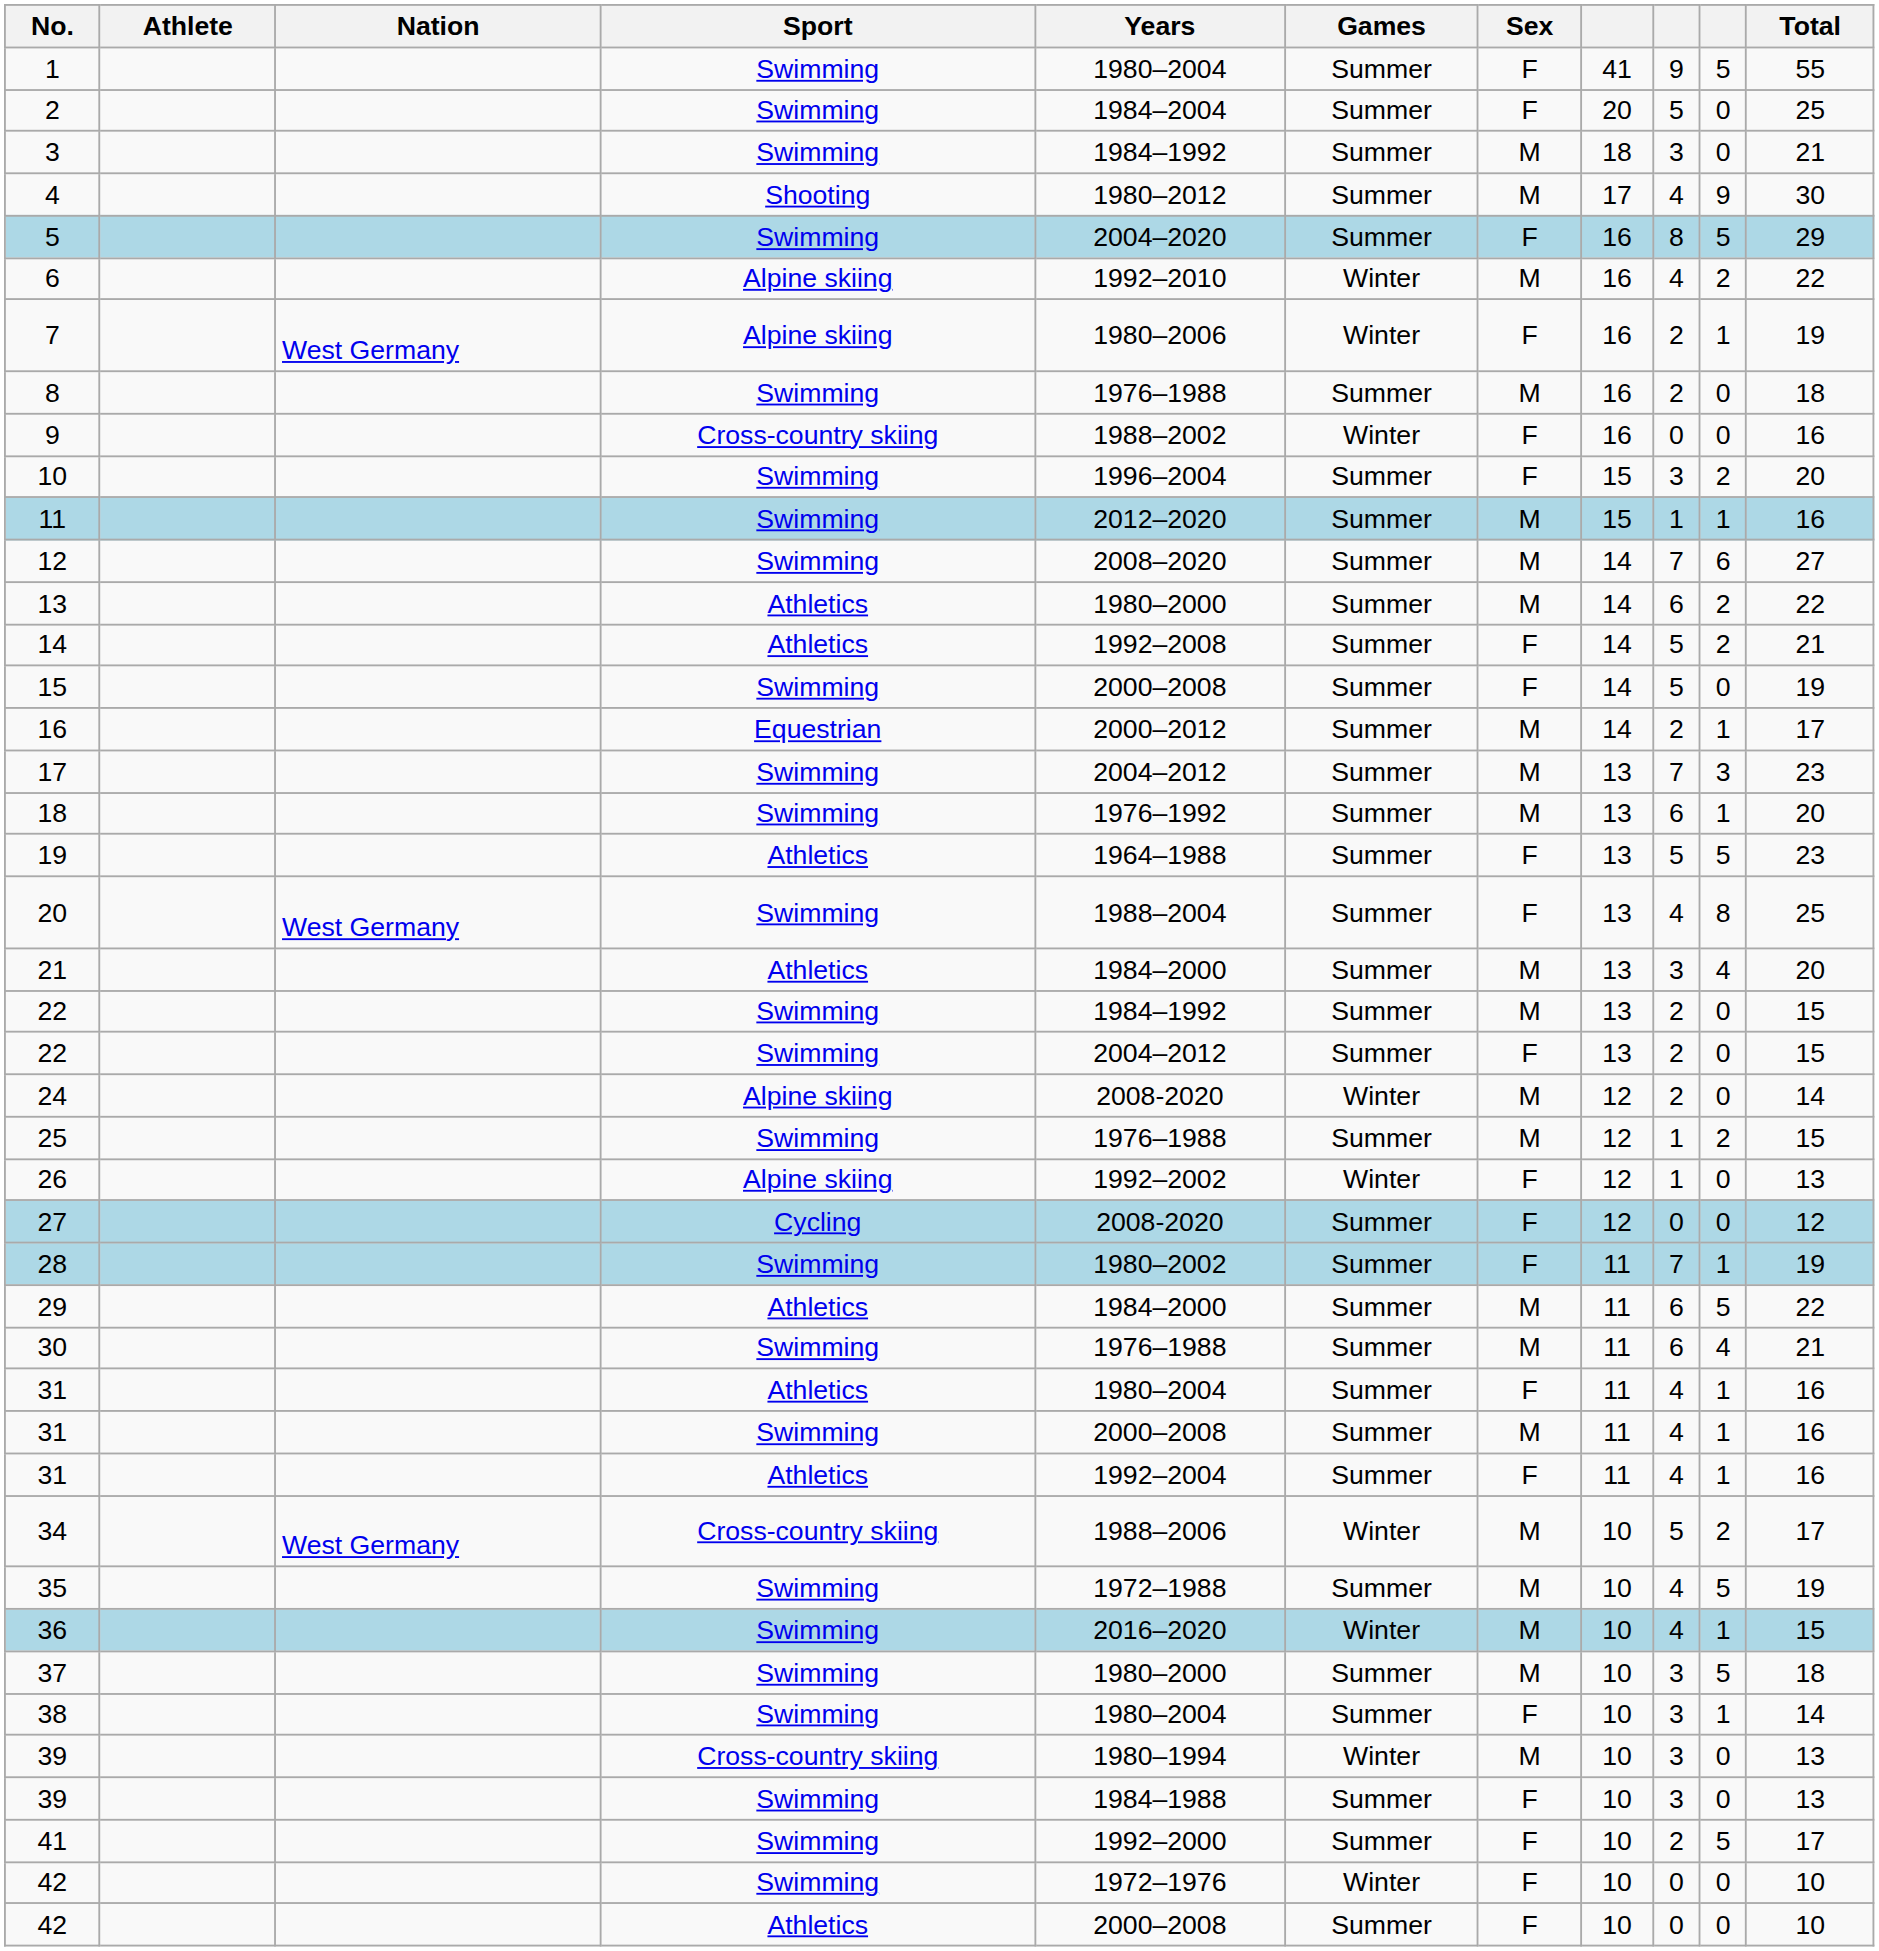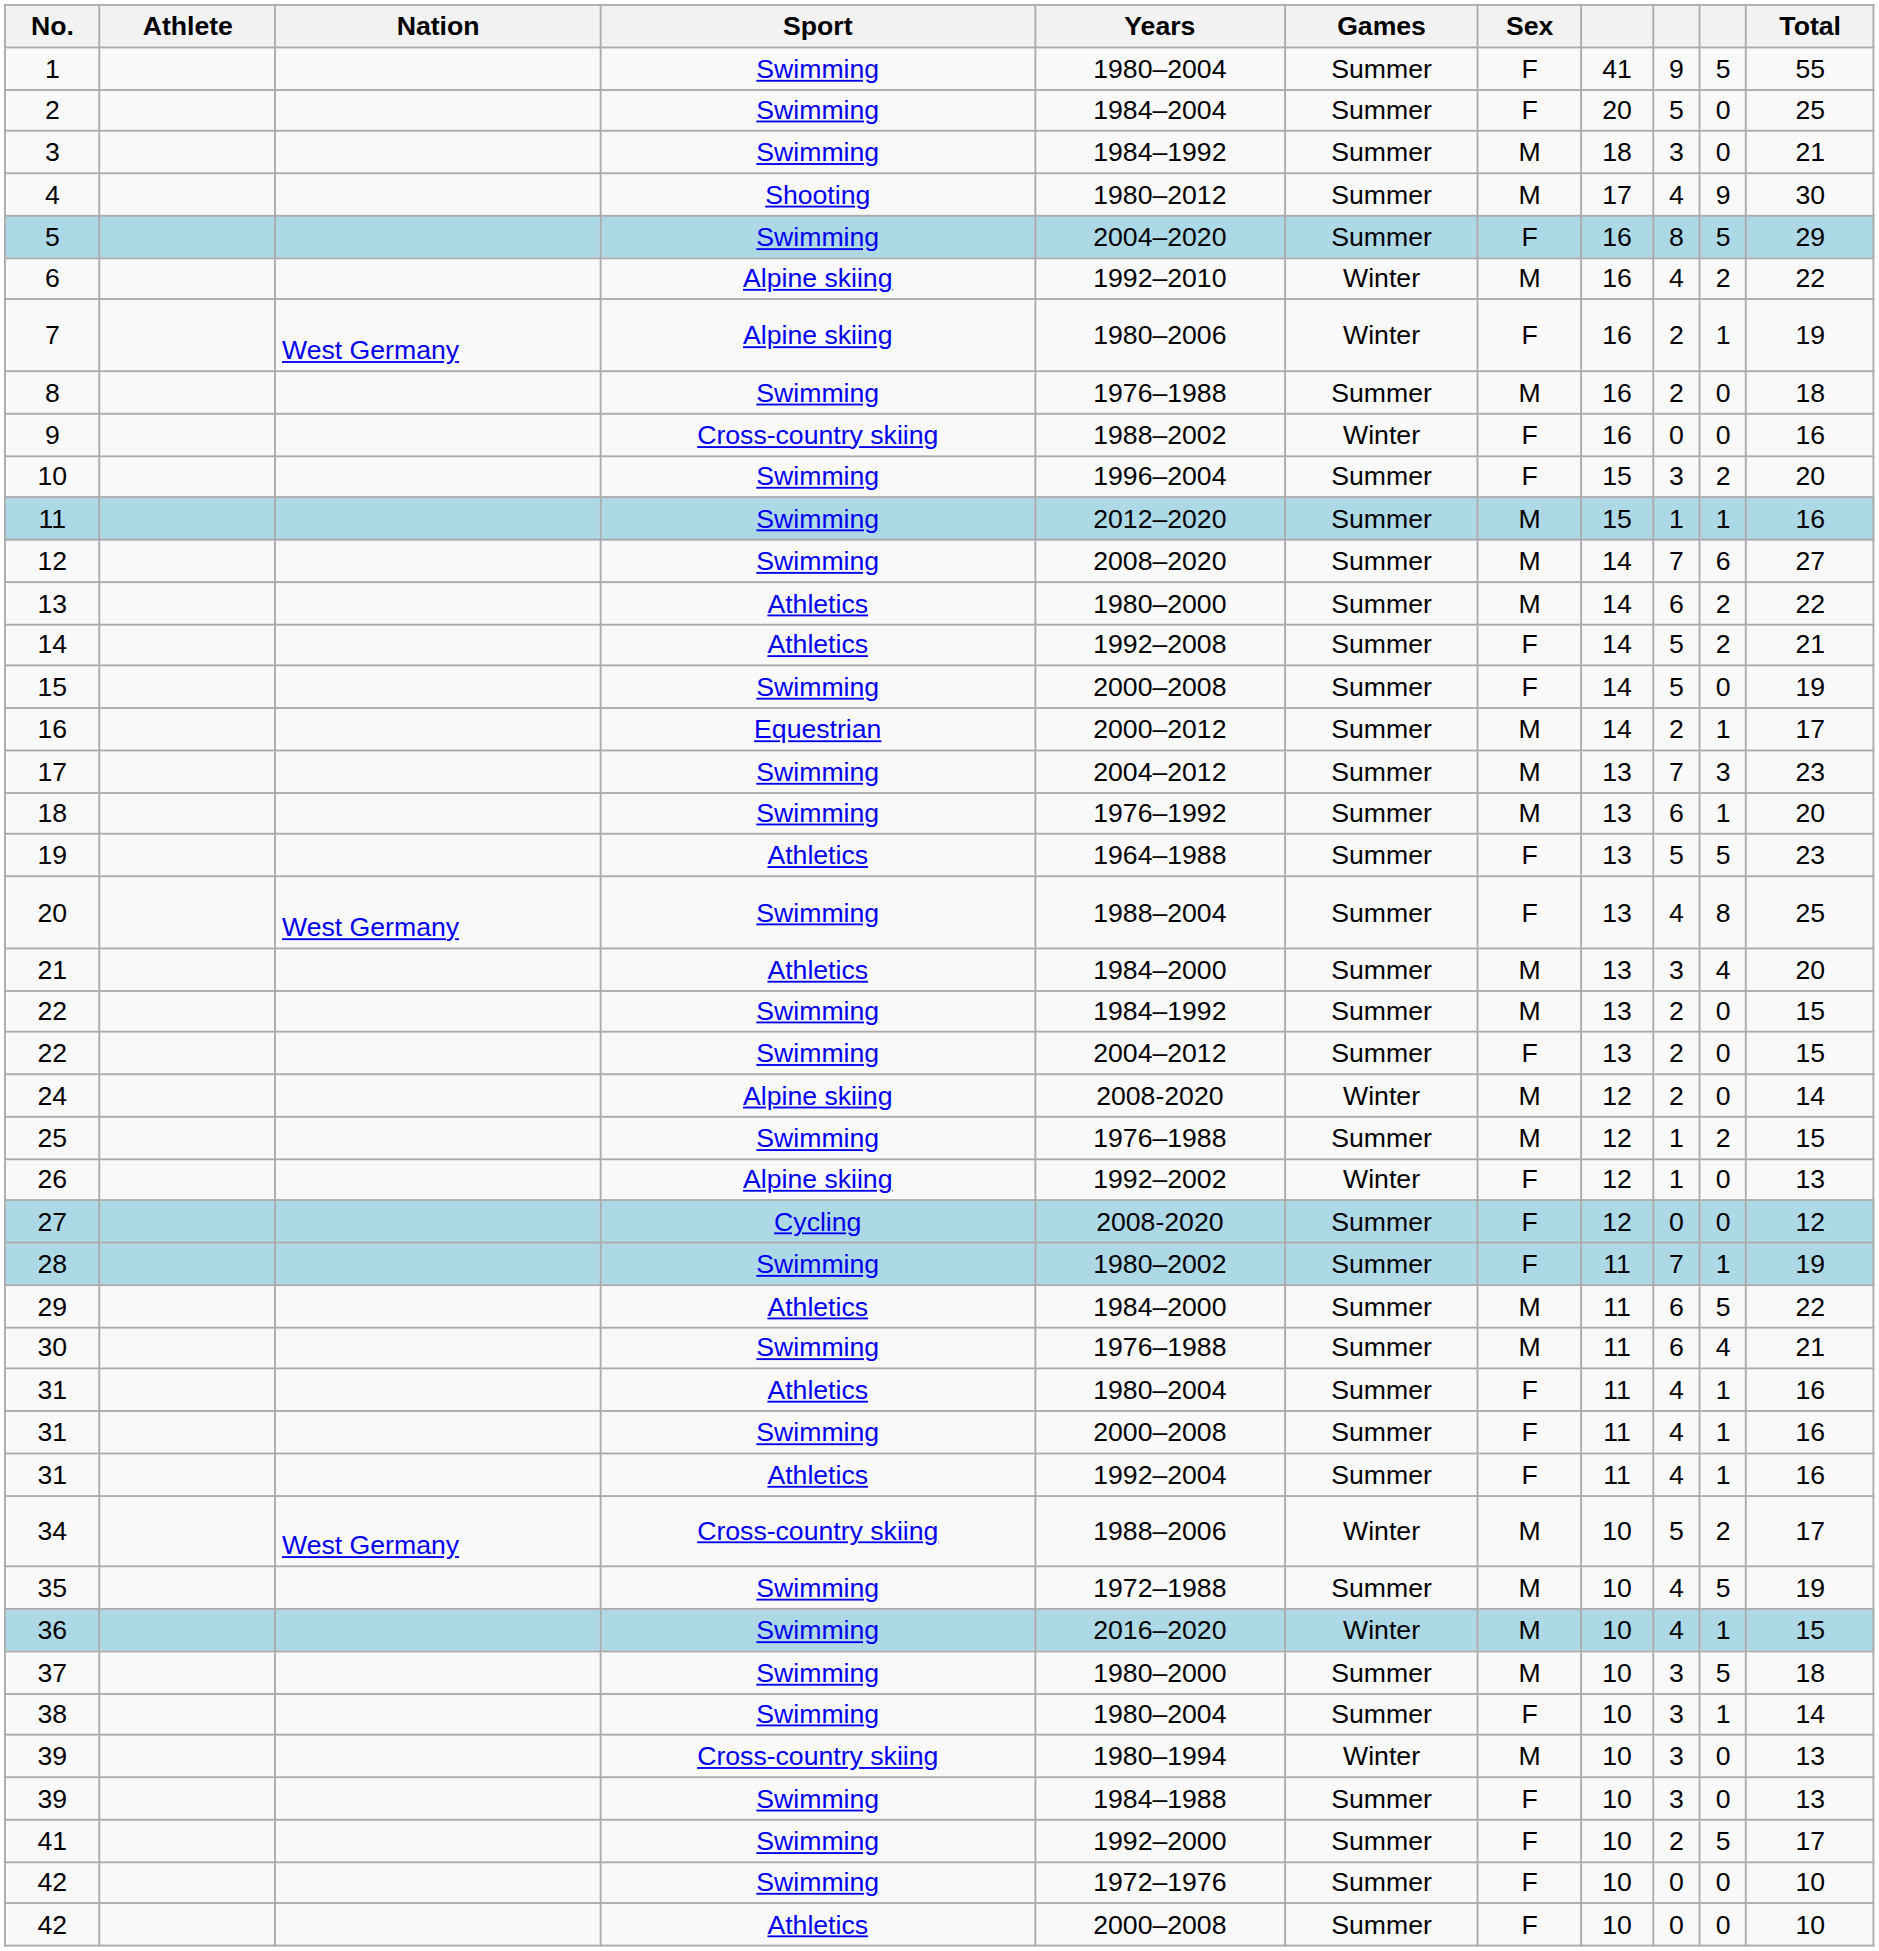31 / Swimming | Sex: M -> F
42 / Swimming | Games: Winter -> Summer
